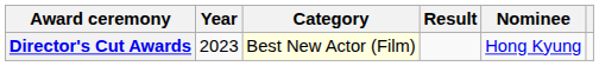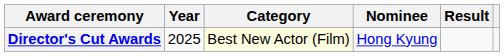columns swapped: Nominee <-> Result
Director's Cut Awards | Year: 2023 -> 2025
